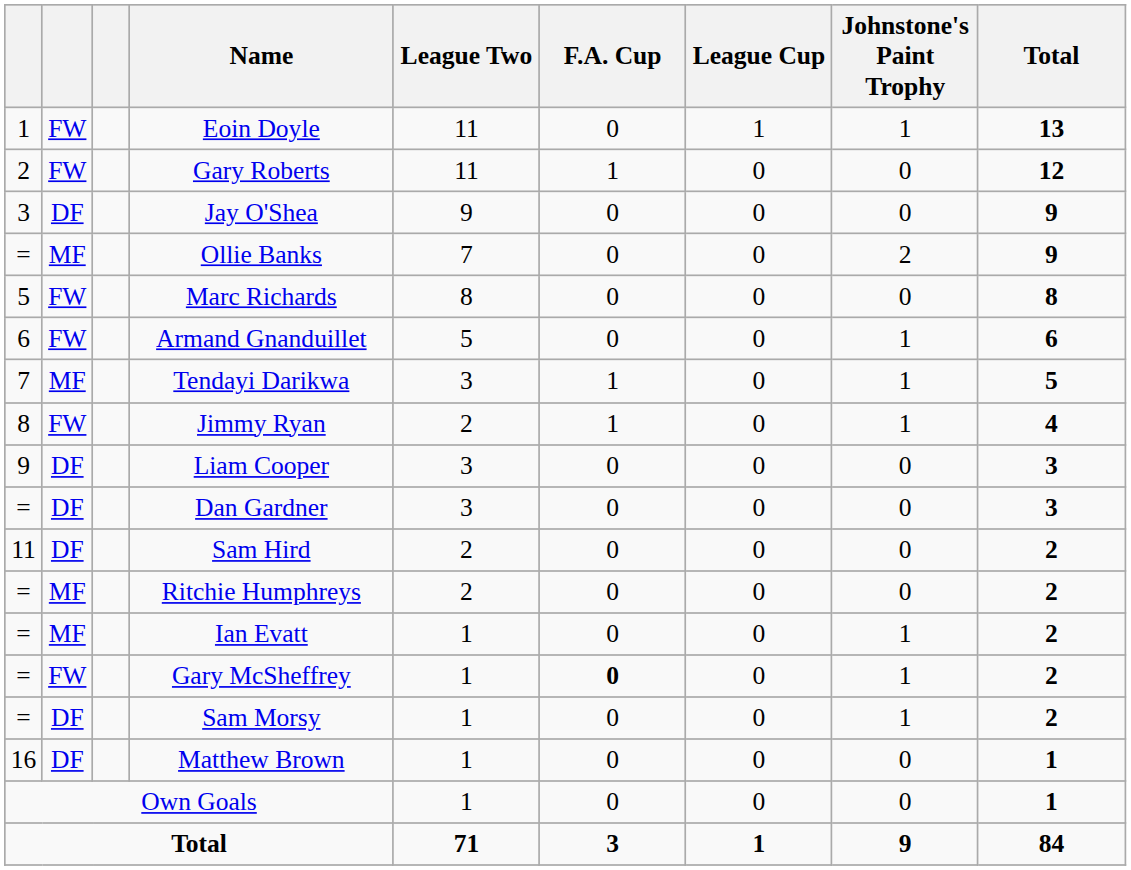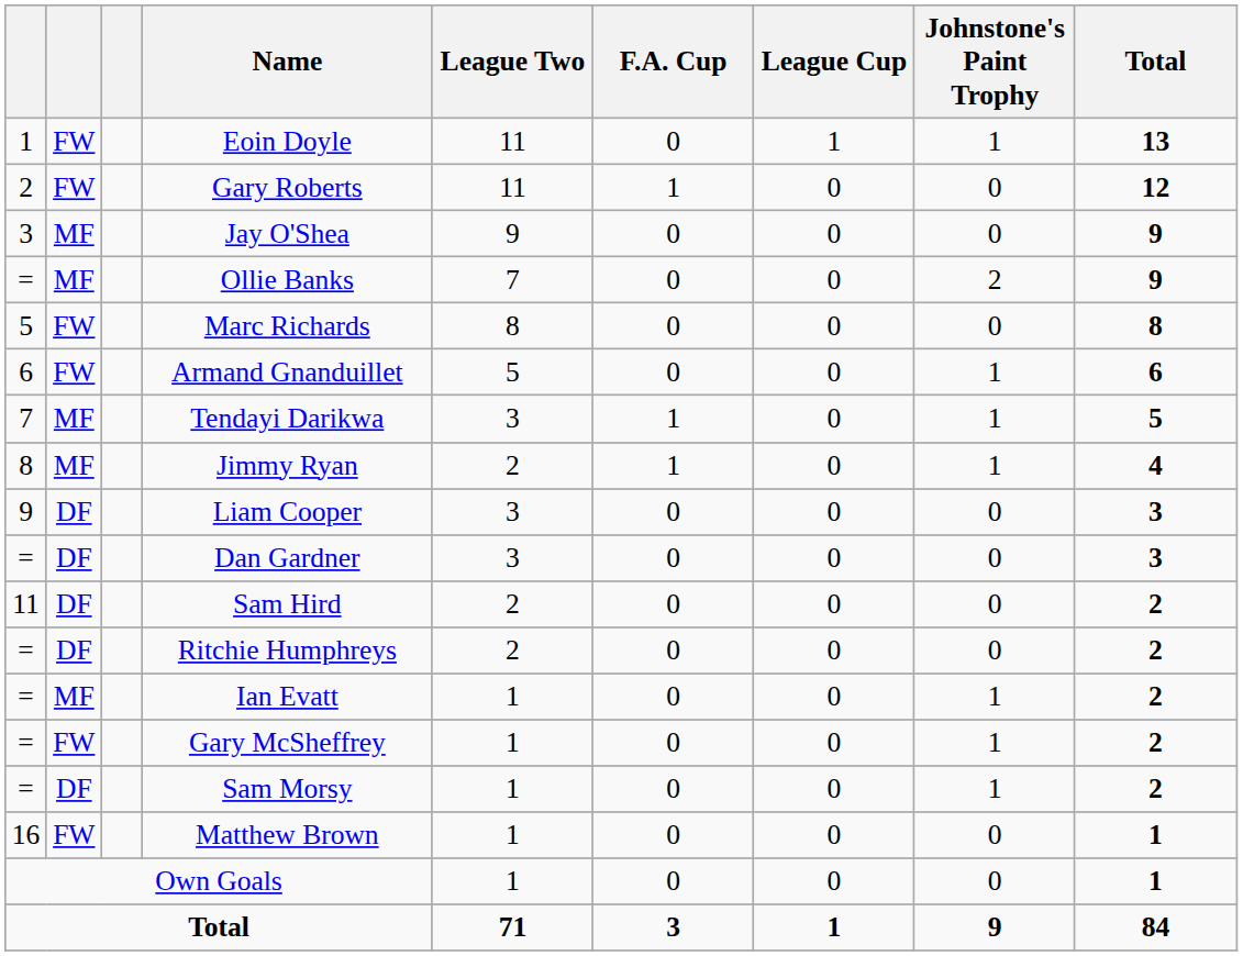Jay O'Shea | column 2: DF -> MF
Jimmy Ryan | column 2: FW -> MF
Ritchie Humphreys | column 2: MF -> DF
Gary McSheffrey | F.A. Cup: bold -> normal
Matthew Brown | column 2: DF -> FW
